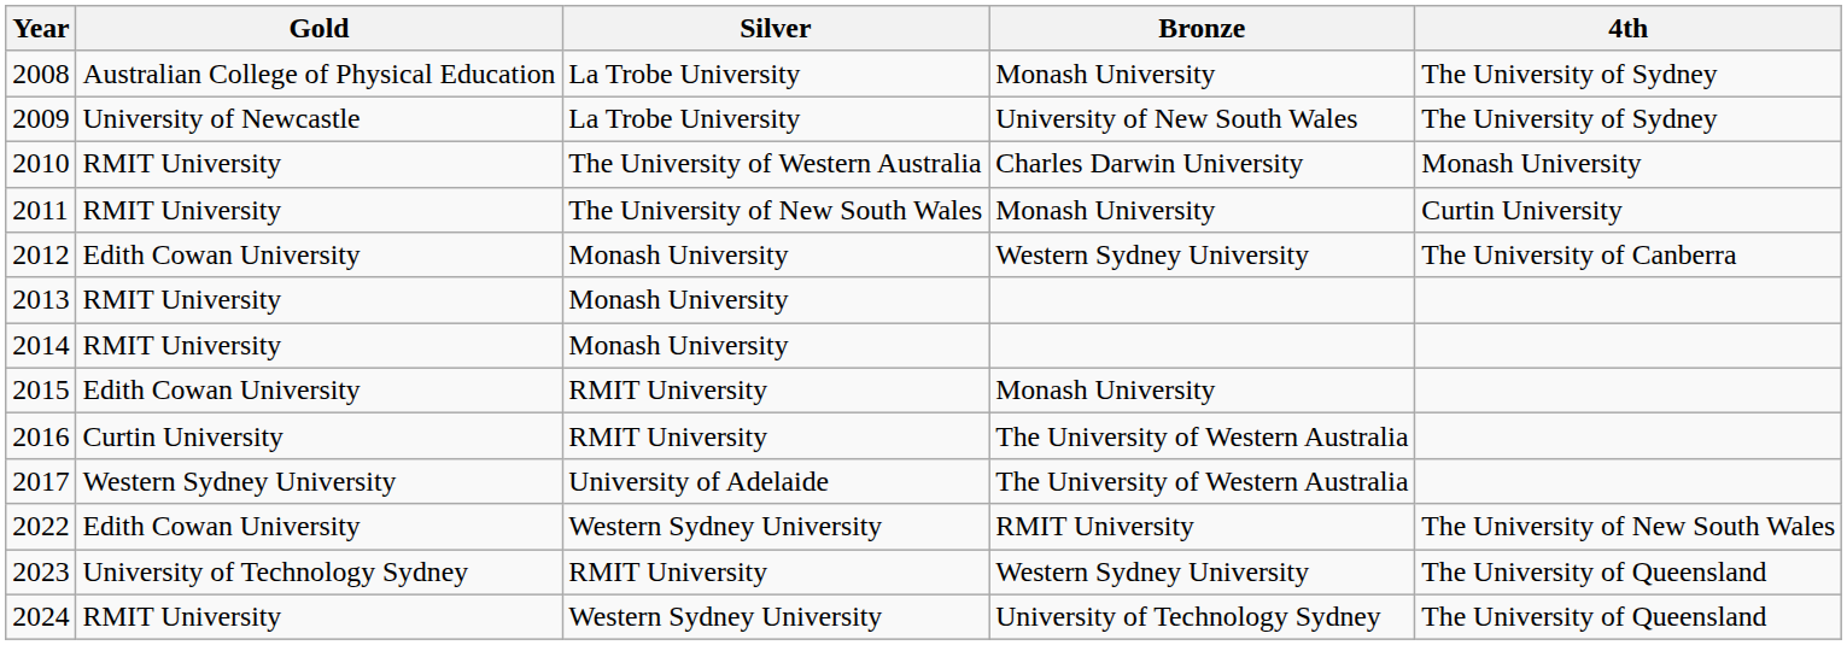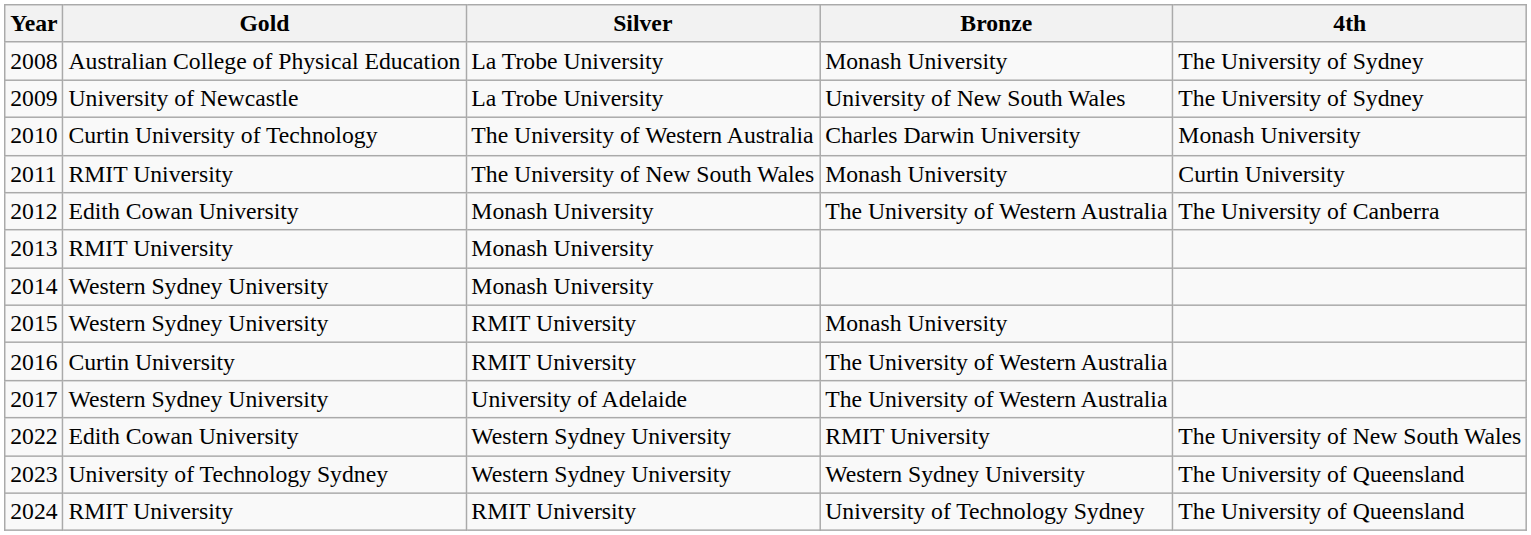2010 | Gold: RMIT University -> Curtin University of Technology
2012 | Bronze: Western Sydney University -> The University of Western Australia
2014 | Gold: RMIT University -> Western Sydney University
2015 | Gold: Edith Cowan University -> Western Sydney University
2023 | Silver: RMIT University -> Western Sydney University
2024 | Silver: Western Sydney University -> RMIT University
